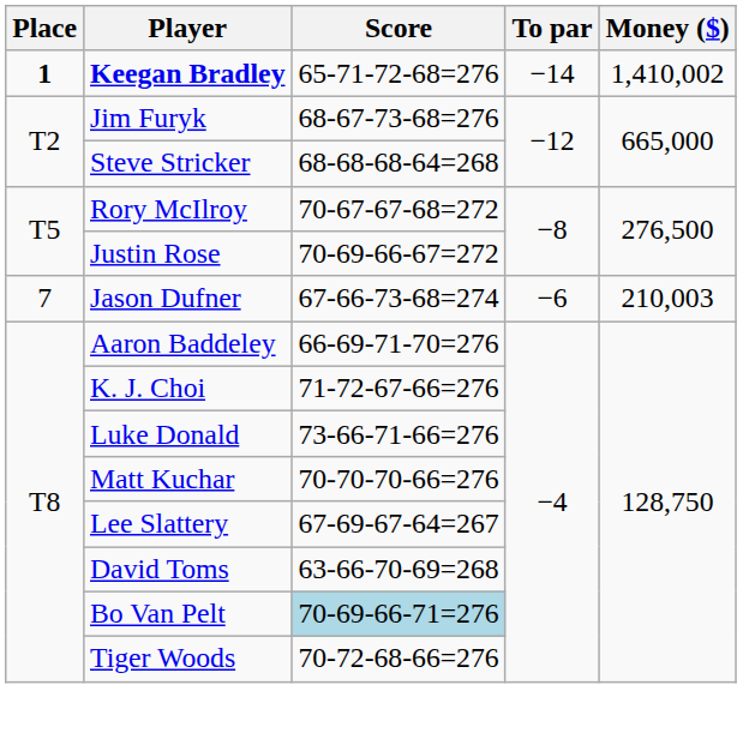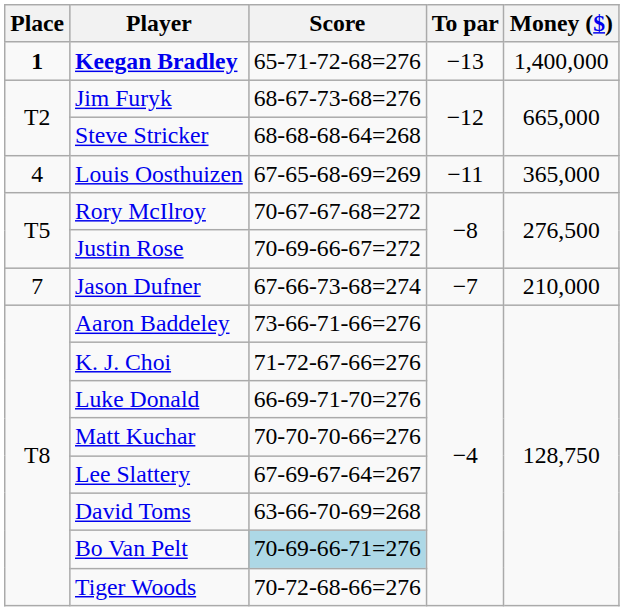Keegan Bradley | To par: −14 -> −13
Keegan Bradley | Money ($): 1,410,002 -> 1,400,000
+ row: 4 | Louis Oosthuizen | 67-65-68-69=269 | −11 | 365,000
Jason Dufner | To par: −6 -> −7
Jason Dufner | Money ($): 210,003 -> 210,000
Aaron Baddeley | Score: 66-69-71-70=276 -> 73-66-71-66=276
Luke Donald | Score: 73-66-71-66=276 -> 66-69-71-70=276
